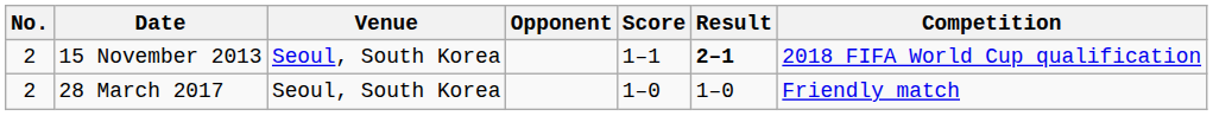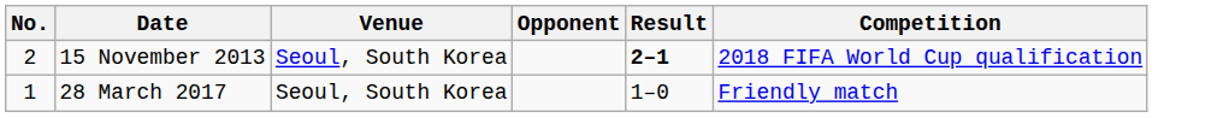- column: Score | 1–1 | 1–0
28 March 2017 | No.: 2 -> 1
